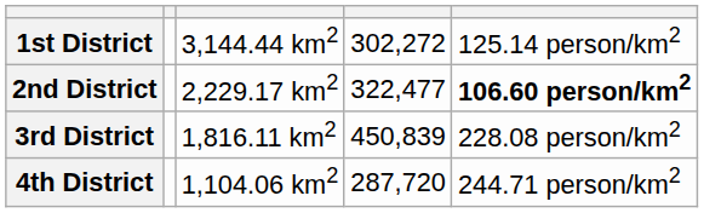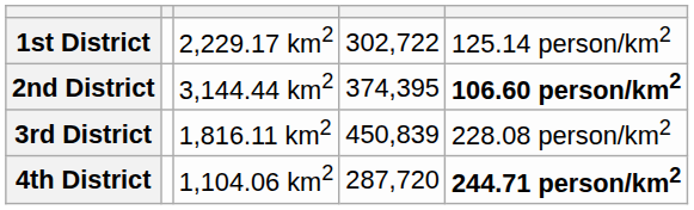1st District | column 3: 3,144.44 km2 -> 2,229.17 km2
1st District | column 4: 302,272 -> 302,722
2nd District | column 3: 2,229.17 km2 -> 3,144.44 km2
2nd District | column 4: 322,477 -> 374,395
4th District | column 5: normal -> bold
